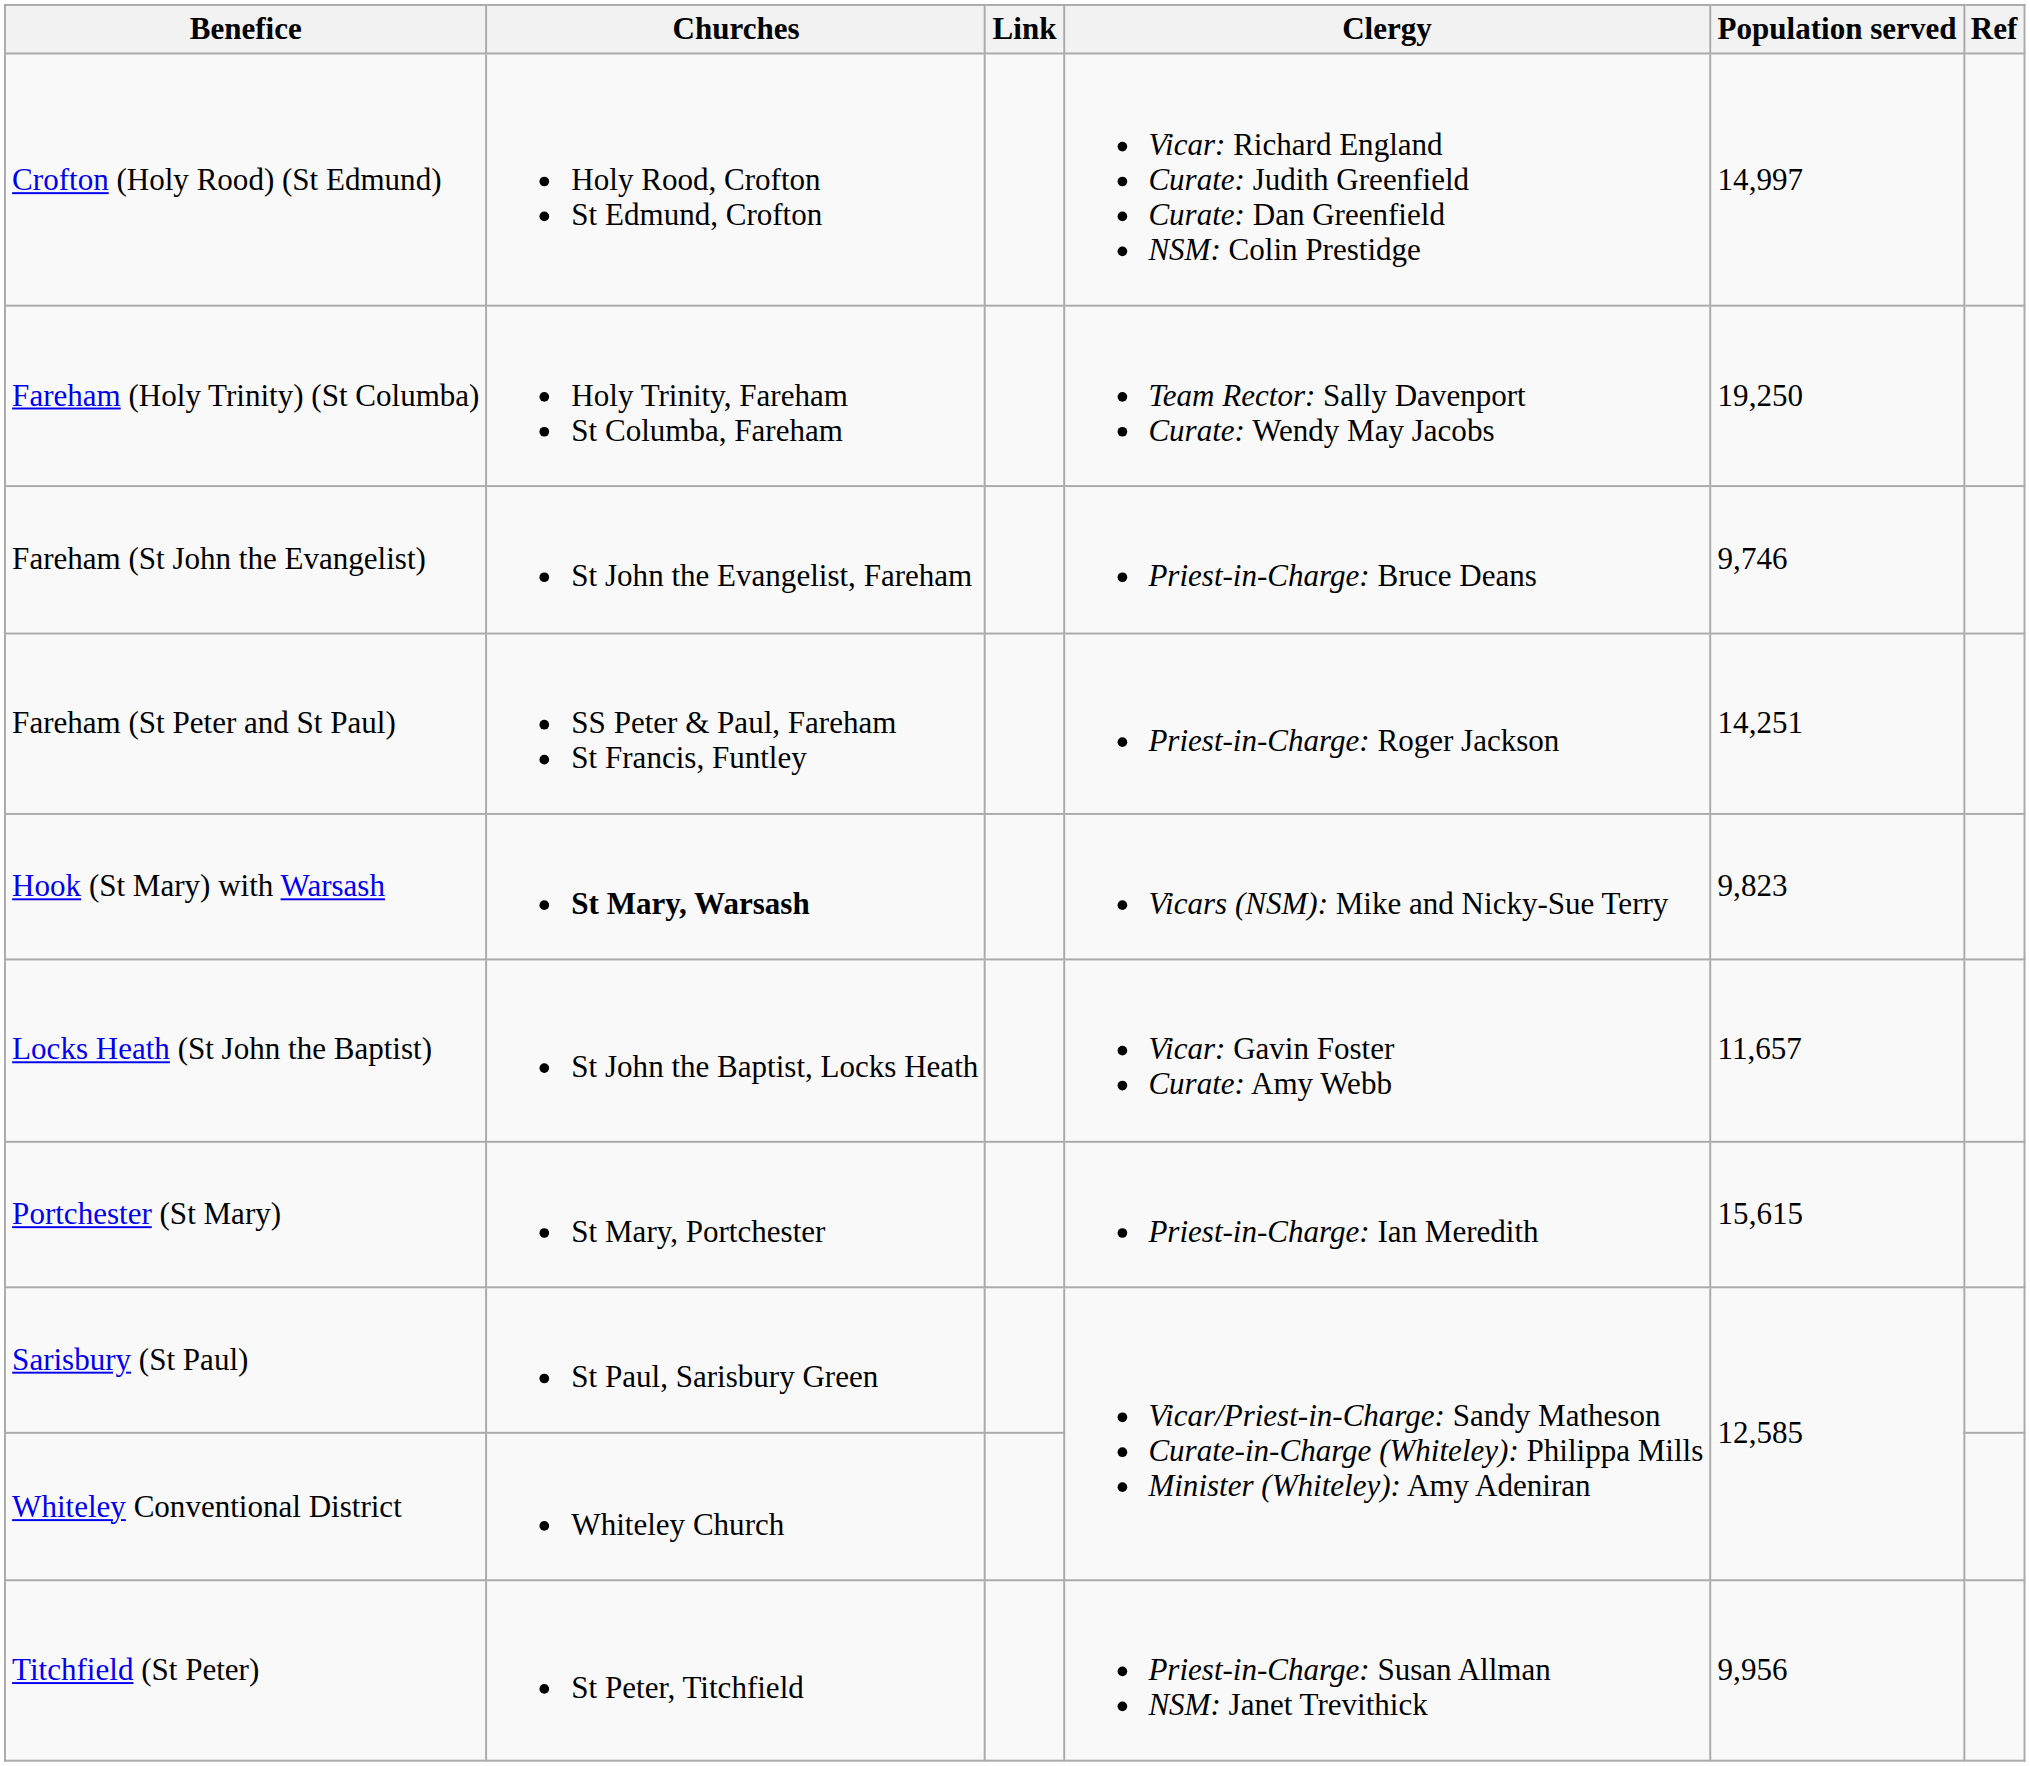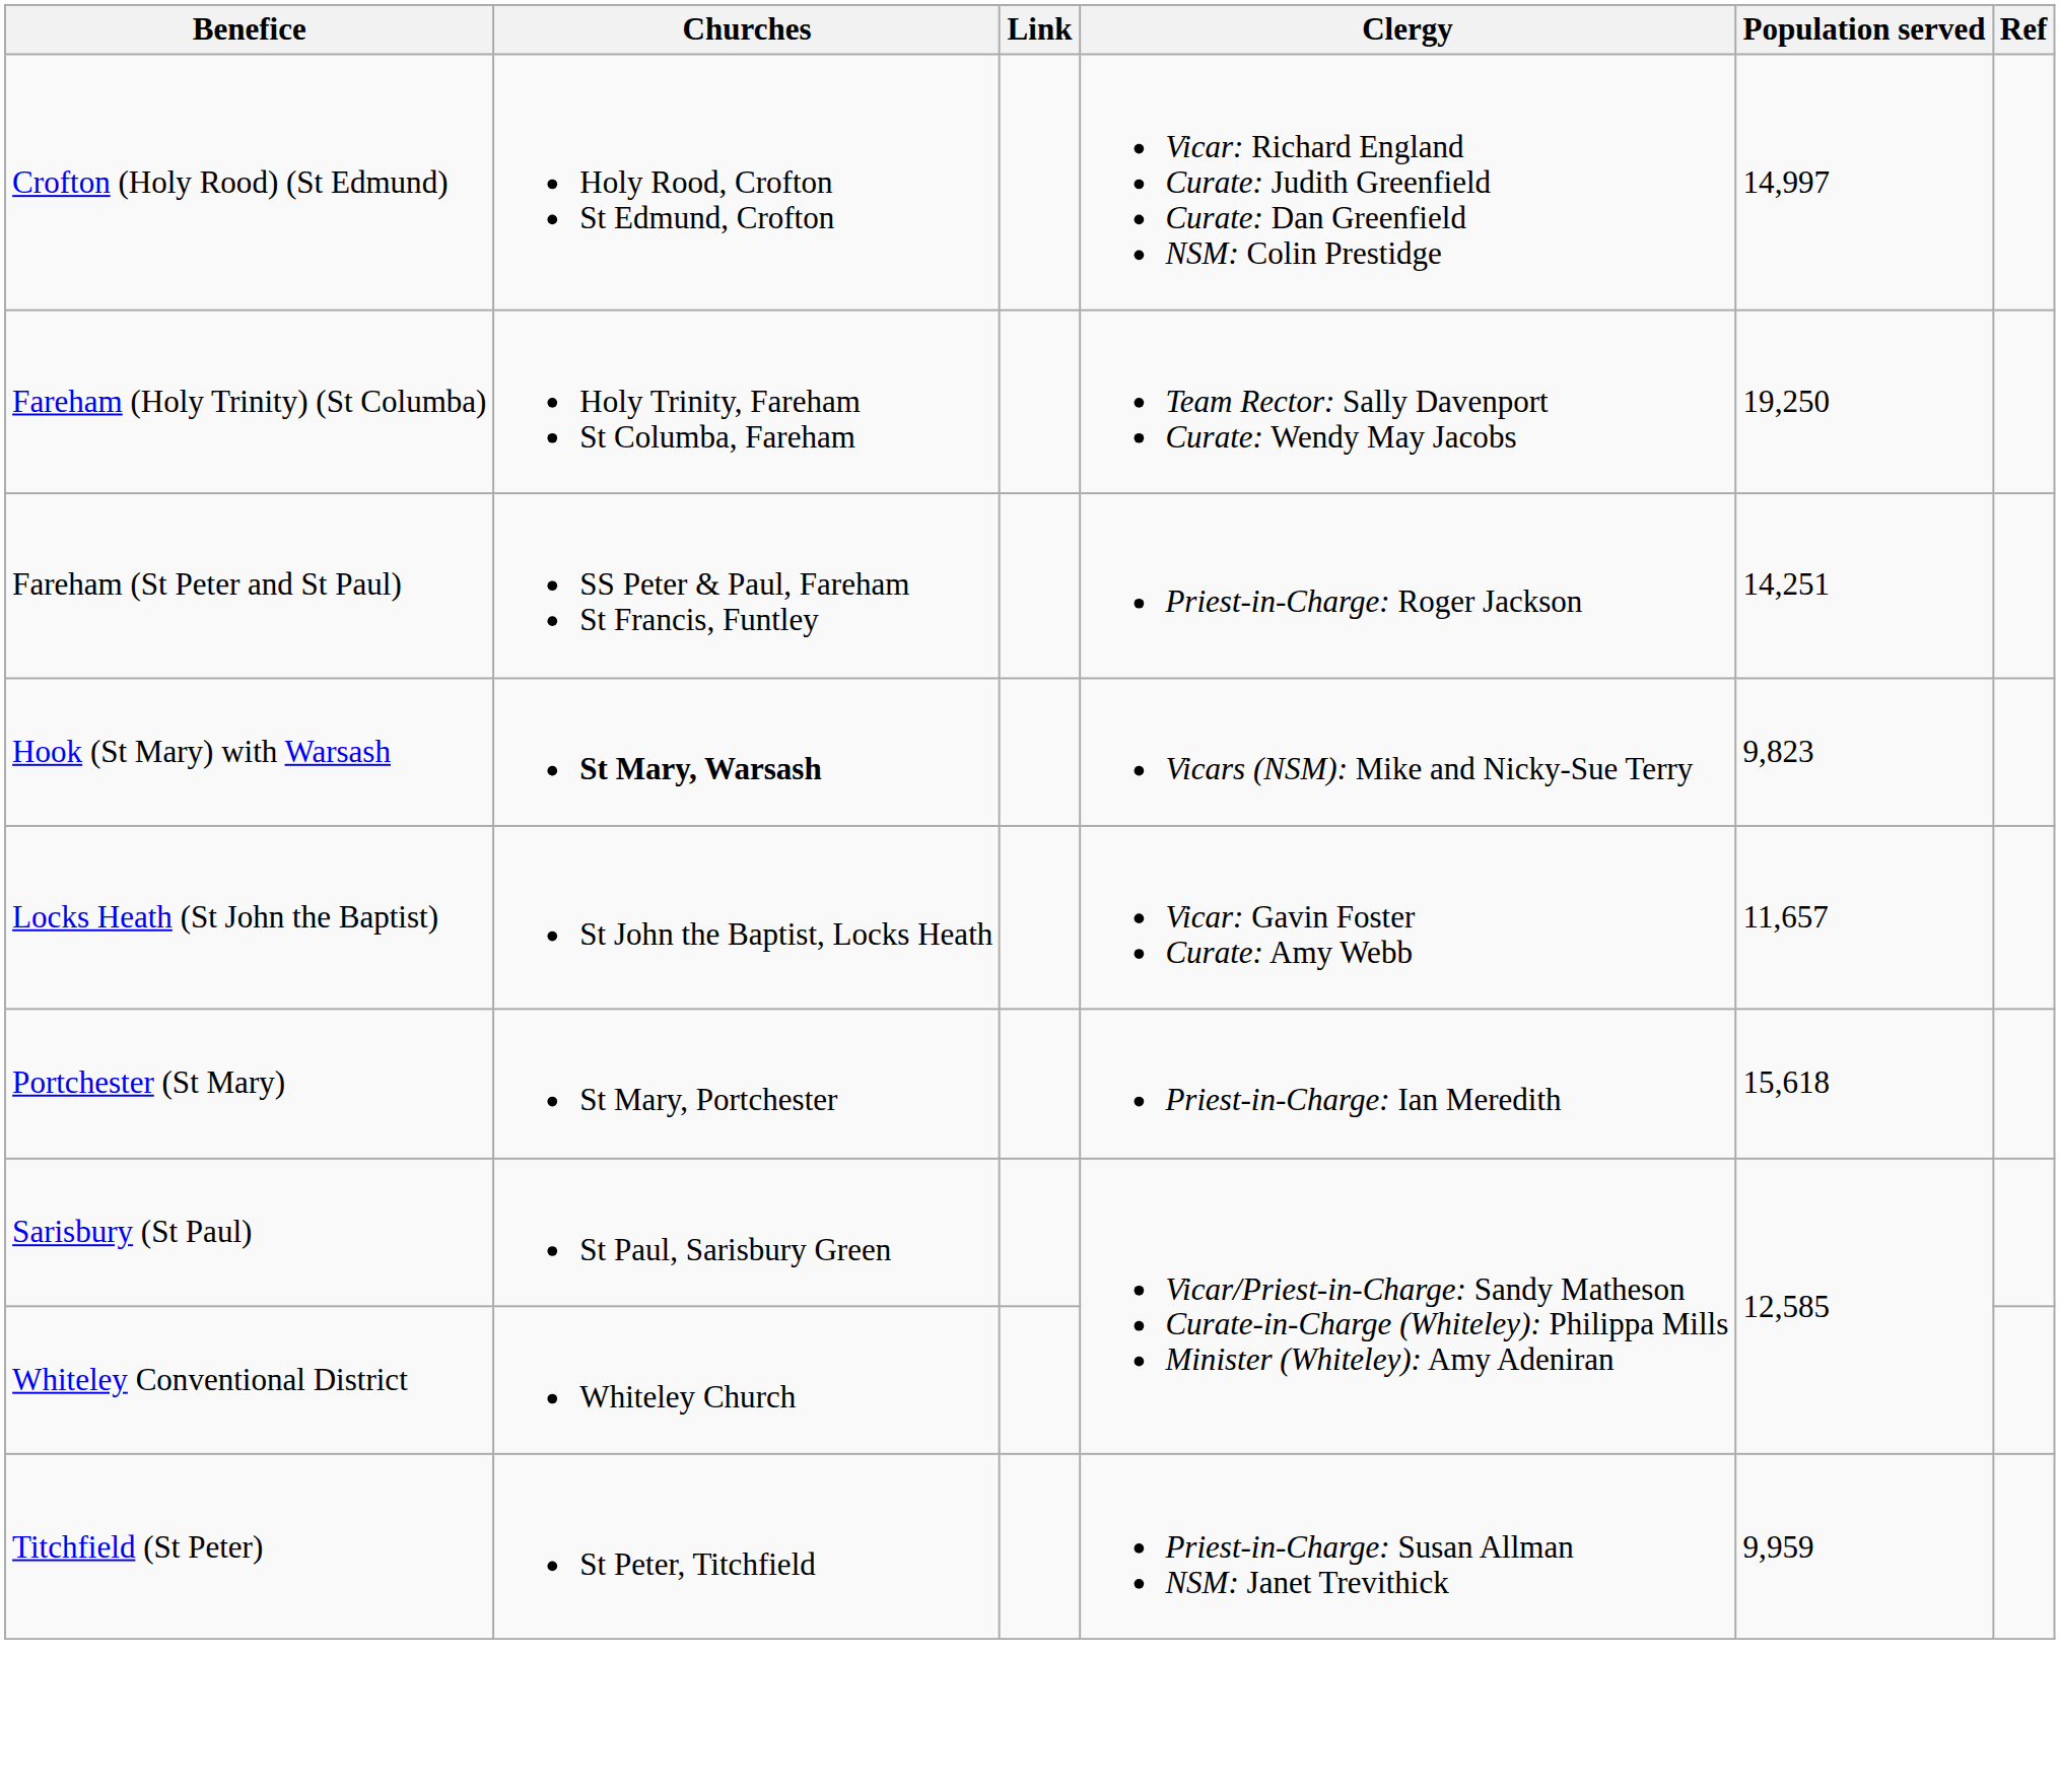- row: Fareham (St John the Evangelist) | St John the Evangelist, Fareham | Priest-in-Charge: Bruce Deans | 9,746
Portchester (St Mary) | Population served: 15,615 -> 15,618
Titchfield (St Peter) | Population served: 9,956 -> 9,959
